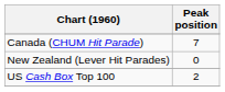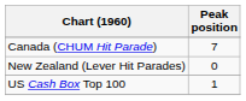US Cash Box Top 100 | Peak position: 2 -> 1
